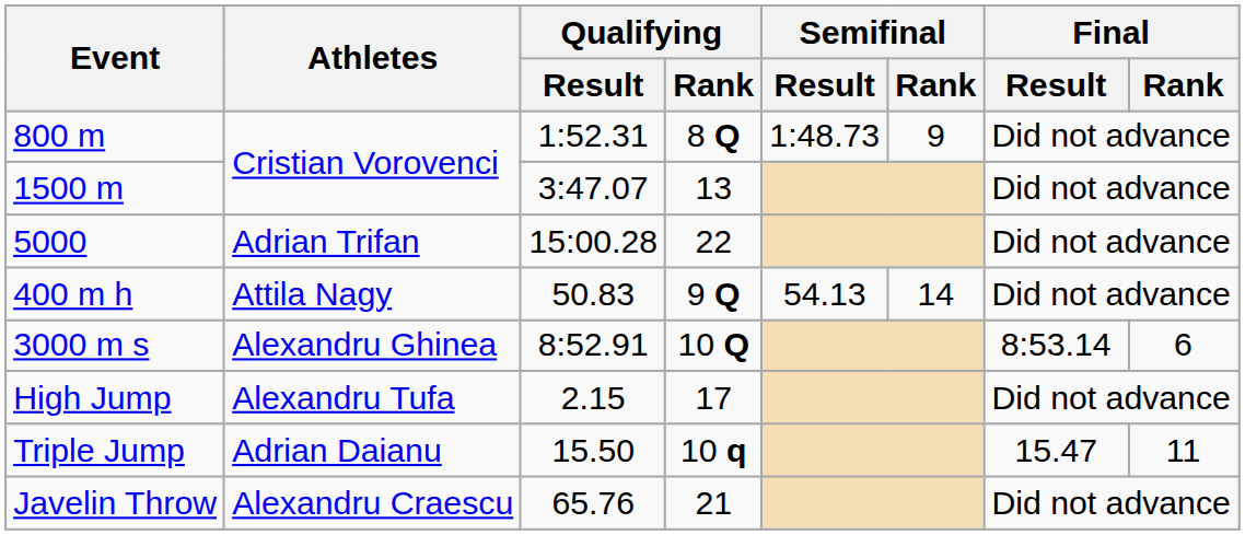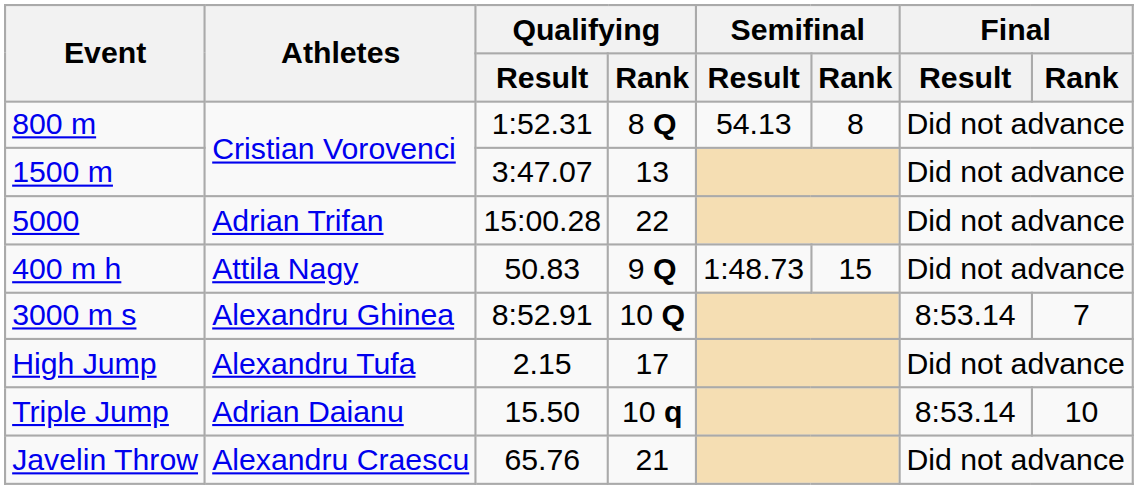800 m | Semifinal / Result: 1:48.73 -> 54.13
800 m | Semifinal / Rank: 9 -> 8
400 m h | Semifinal / Result: 54.13 -> 1:48.73
400 m h | Semifinal / Rank: 14 -> 15
3000 m s | Final / Rank: 6 -> 7
Triple Jump | Final / Result: 15.47 -> 8:53.14
Triple Jump | Final / Rank: 11 -> 10
